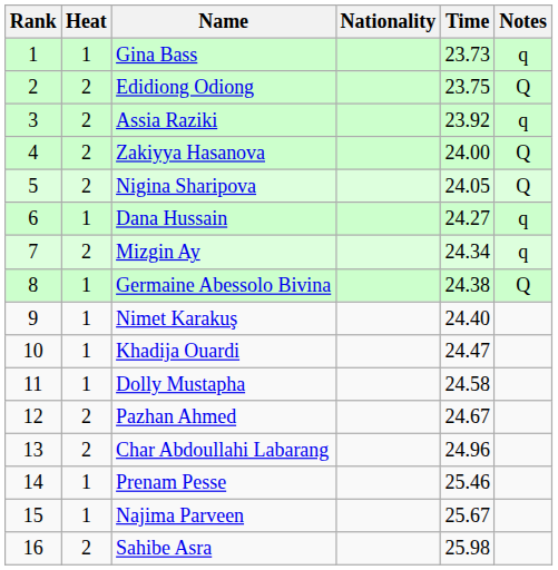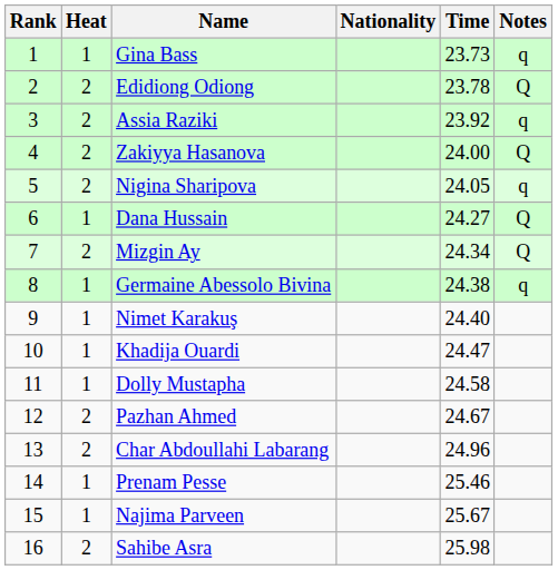Edidiong Odiong | Time: 23.75 -> 23.78
Nigina Sharipova | Notes: Q -> q
Dana Hussain | Notes: q -> Q
Mizgin Ay | Notes: q -> Q
Germaine Abessolo Bivina | Notes: Q -> q
